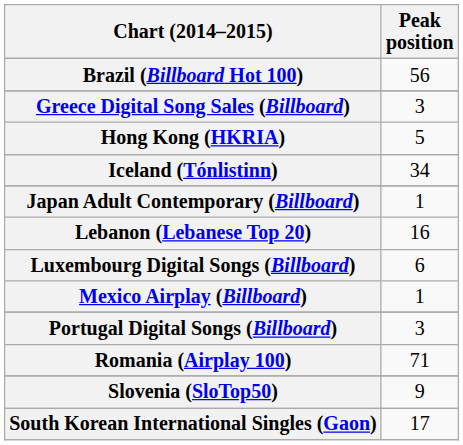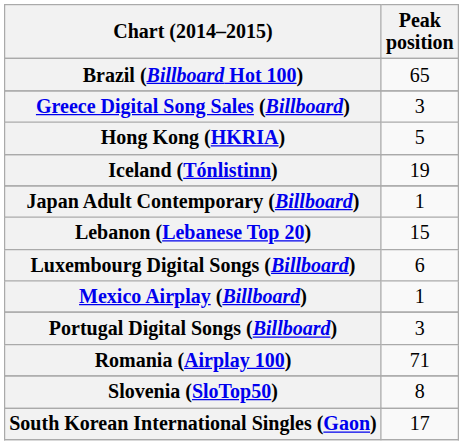Brazil (Billboard Hot 100) | Peak position: 56 -> 65
Iceland (Tónlistinn) | Peak position: 34 -> 19
Lebanon (Lebanese Top 20) | Peak position: 16 -> 15
Slovenia (SloTop50) | Peak position: 9 -> 8
